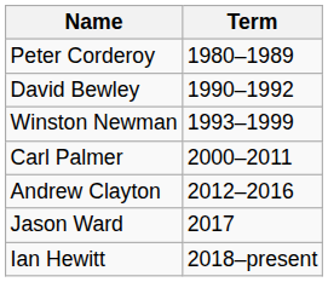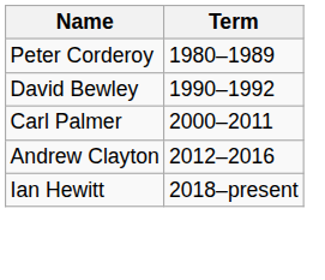- row: Winston Newman | 1993–1999
- row: Jason Ward | 2017
